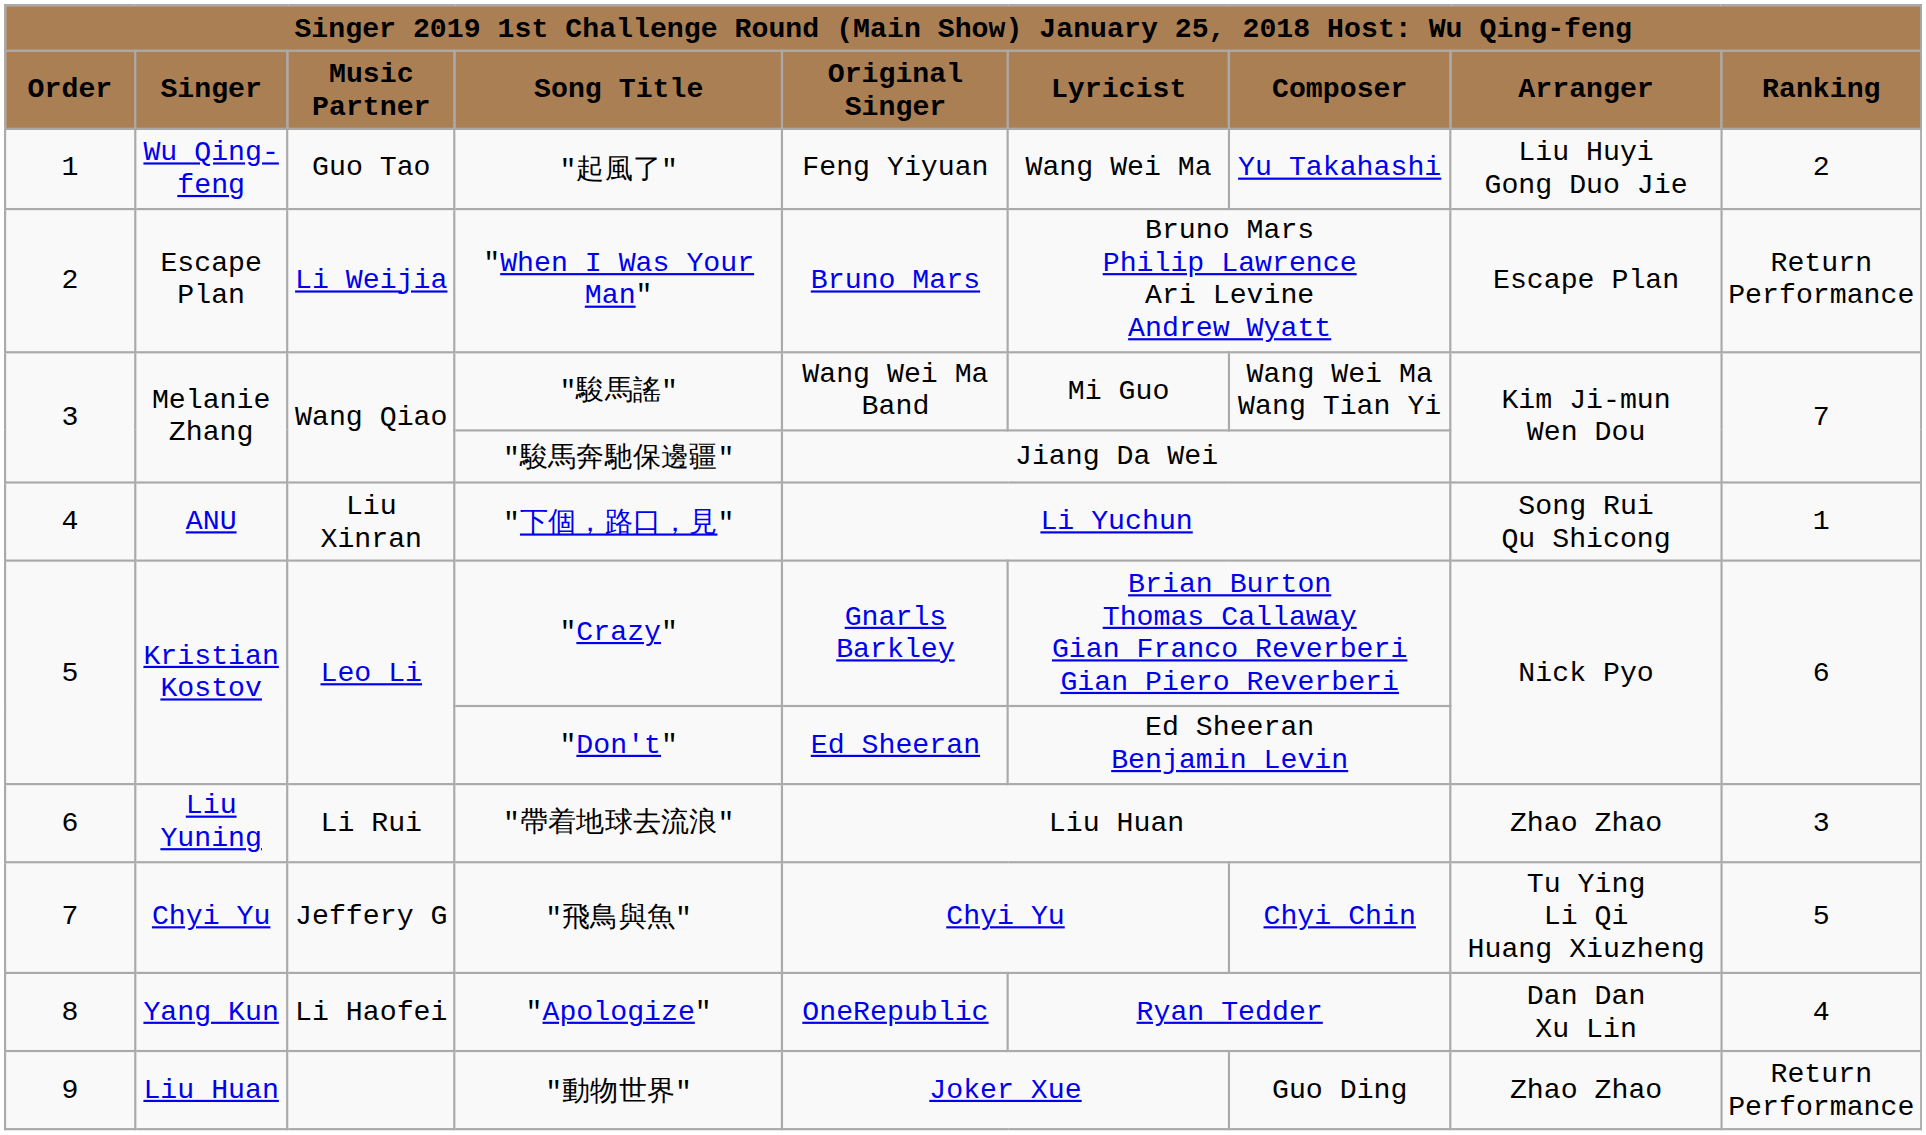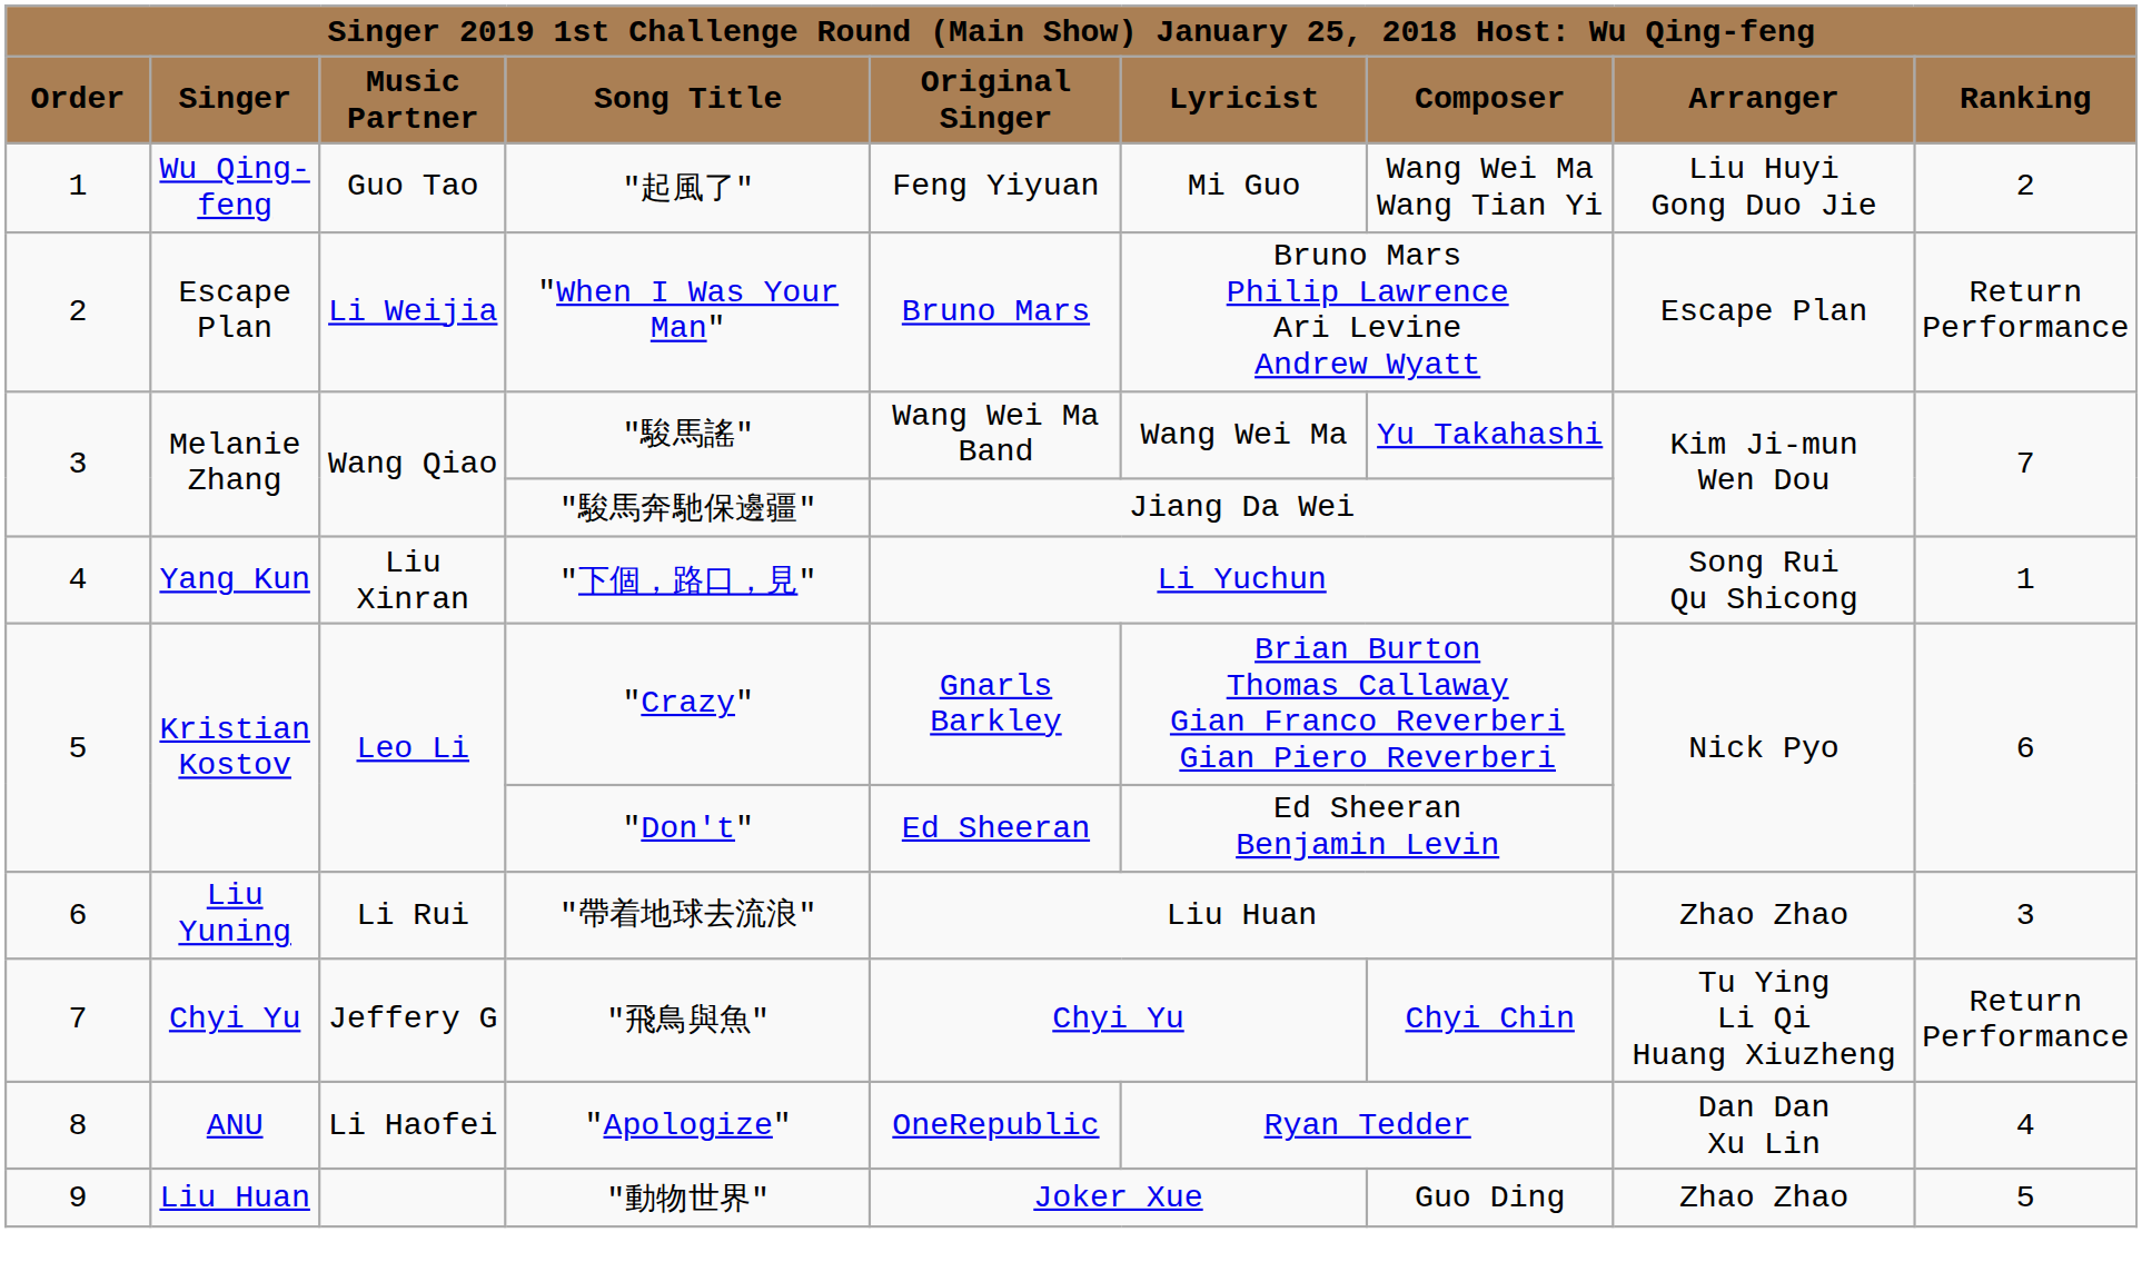"起風了" | column 6: Wang Wei Ma -> Mi Guo
"起風了" | column 7: Yu Takahashi -> Wang Wei Ma Wang Tian Yi
"駿馬謠" | column 6: Mi Guo -> Wang Wei Ma
"駿馬謠" | column 7: Wang Wei Ma Wang Tian Yi -> Yu Takahashi
"下個，路口，見" | column 2: ANU -> Yang Kun
"飛鳥與魚" | column 9: 5 -> Return Performance
"Apologize" | column 2: Yang Kun -> ANU
"動物世界" | column 9: Return Performance -> 5
